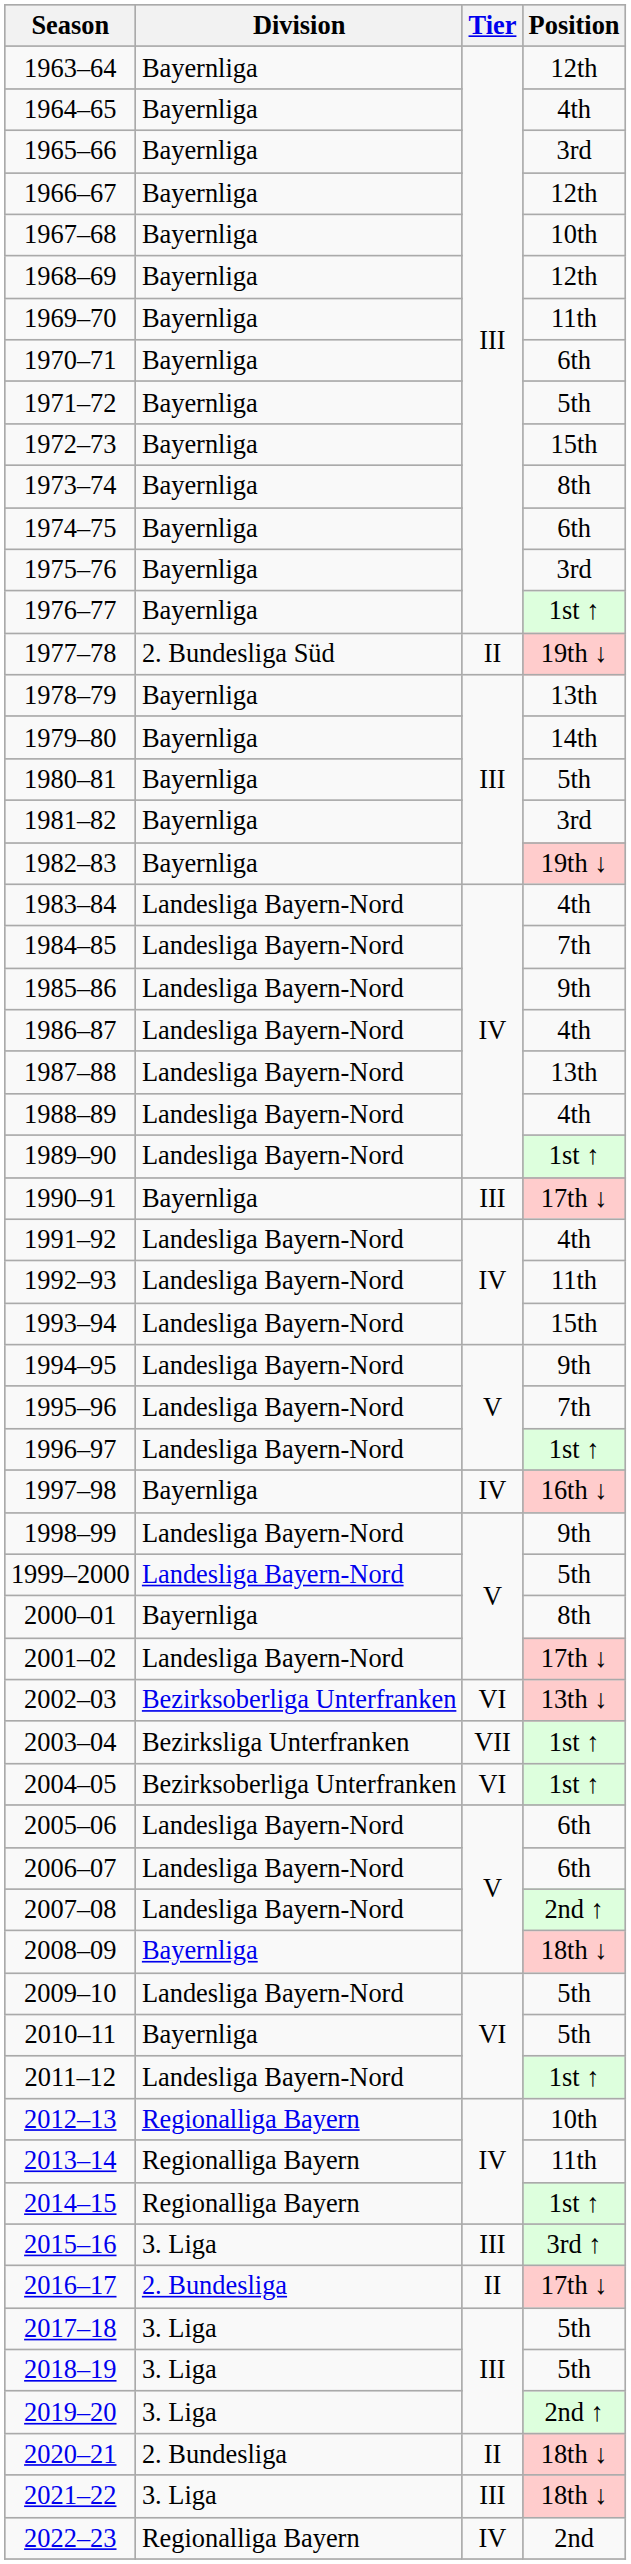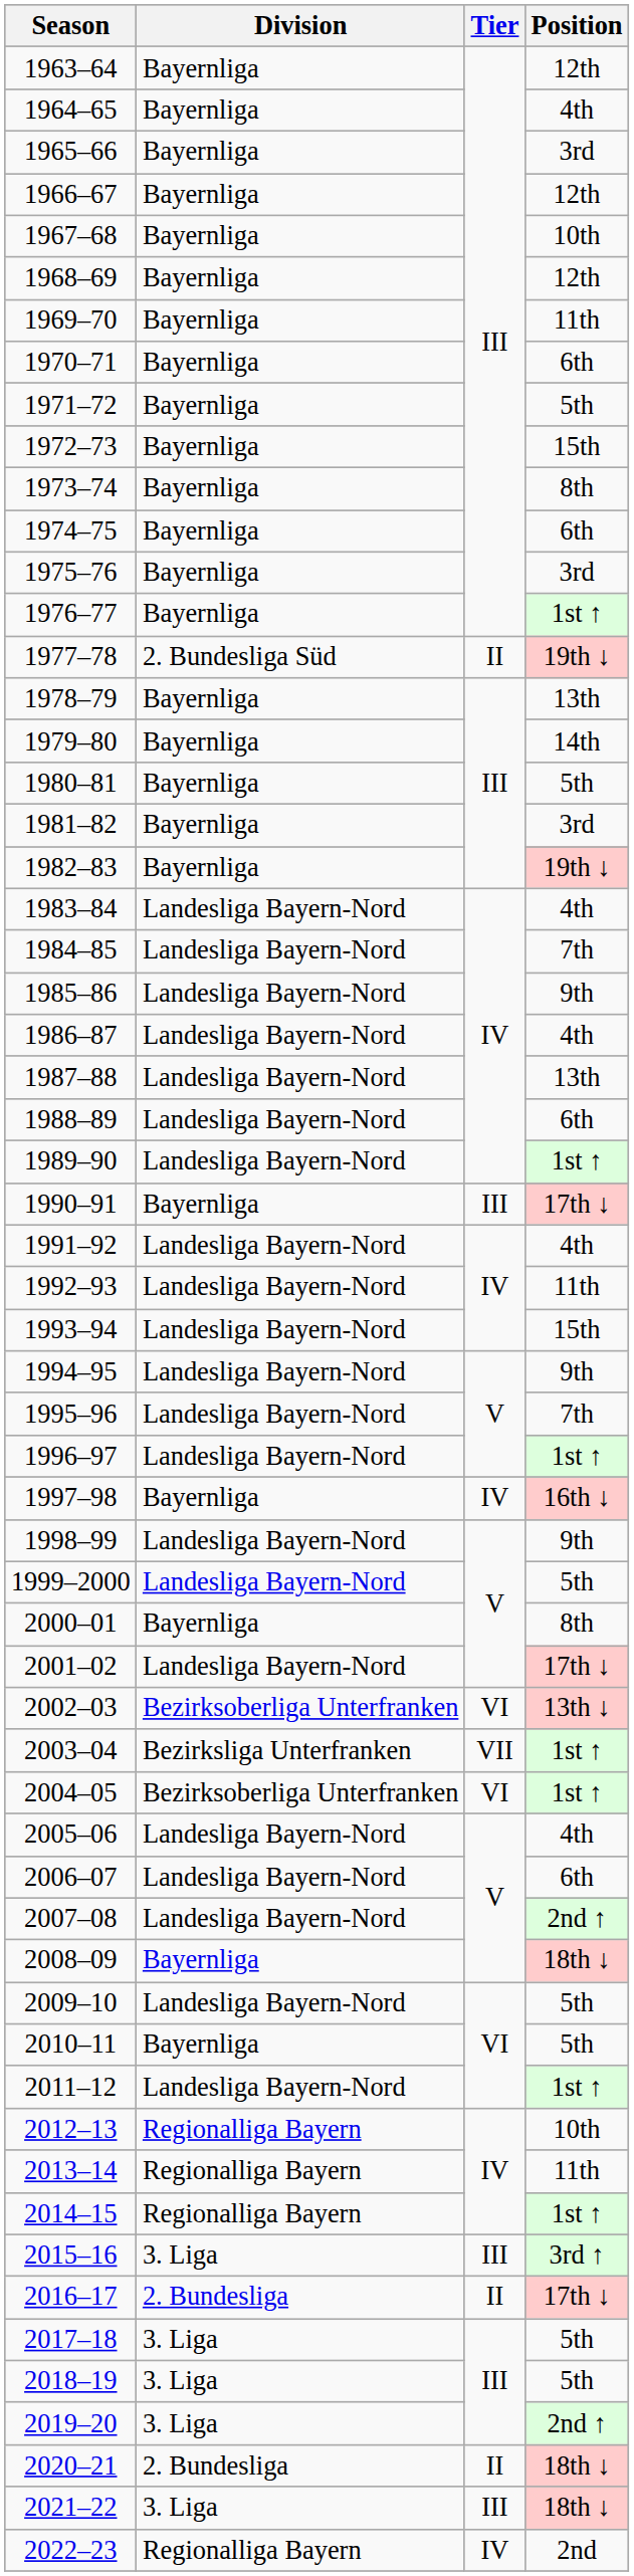1988–89 | Position: 4th -> 6th
2005–06 | Position: 6th -> 4th
